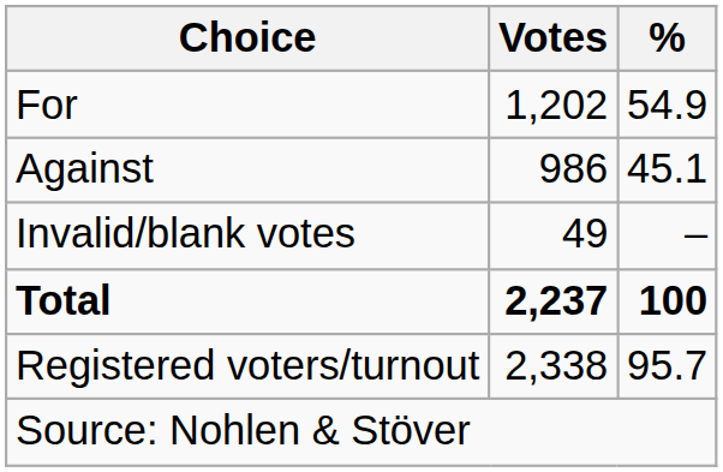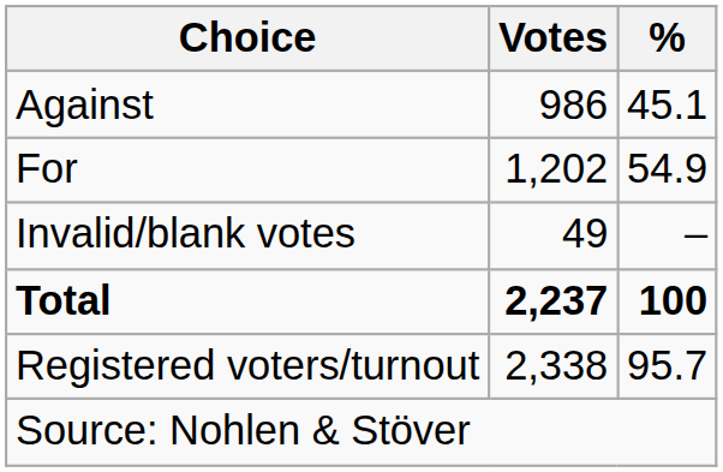rows swapped: For <-> Against
